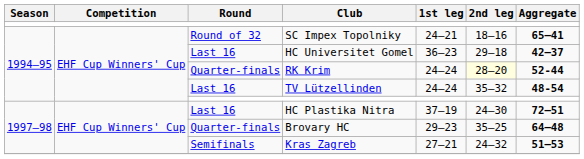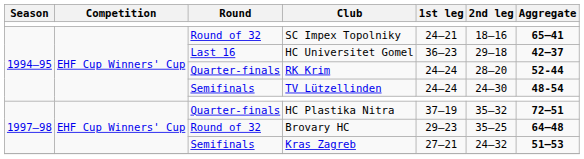RK Krim | 2nd leg: lightyellow background -> no background
TV Lützellinden | Round: Last 16 -> Semifinals
TV Lützellinden | 2nd leg: 35–32 -> 24–30
HC Plastika Nitra | Round: Last 16 -> Quarter-finals
HC Plastika Nitra | 2nd leg: 24–30 -> 35–32
Brovary HC | Round: Quarter-finals -> Round of 32
